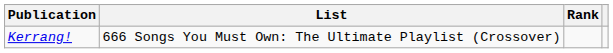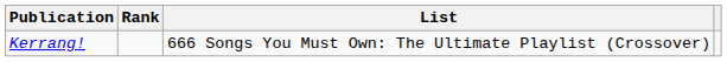columns swapped: List <-> Rank
